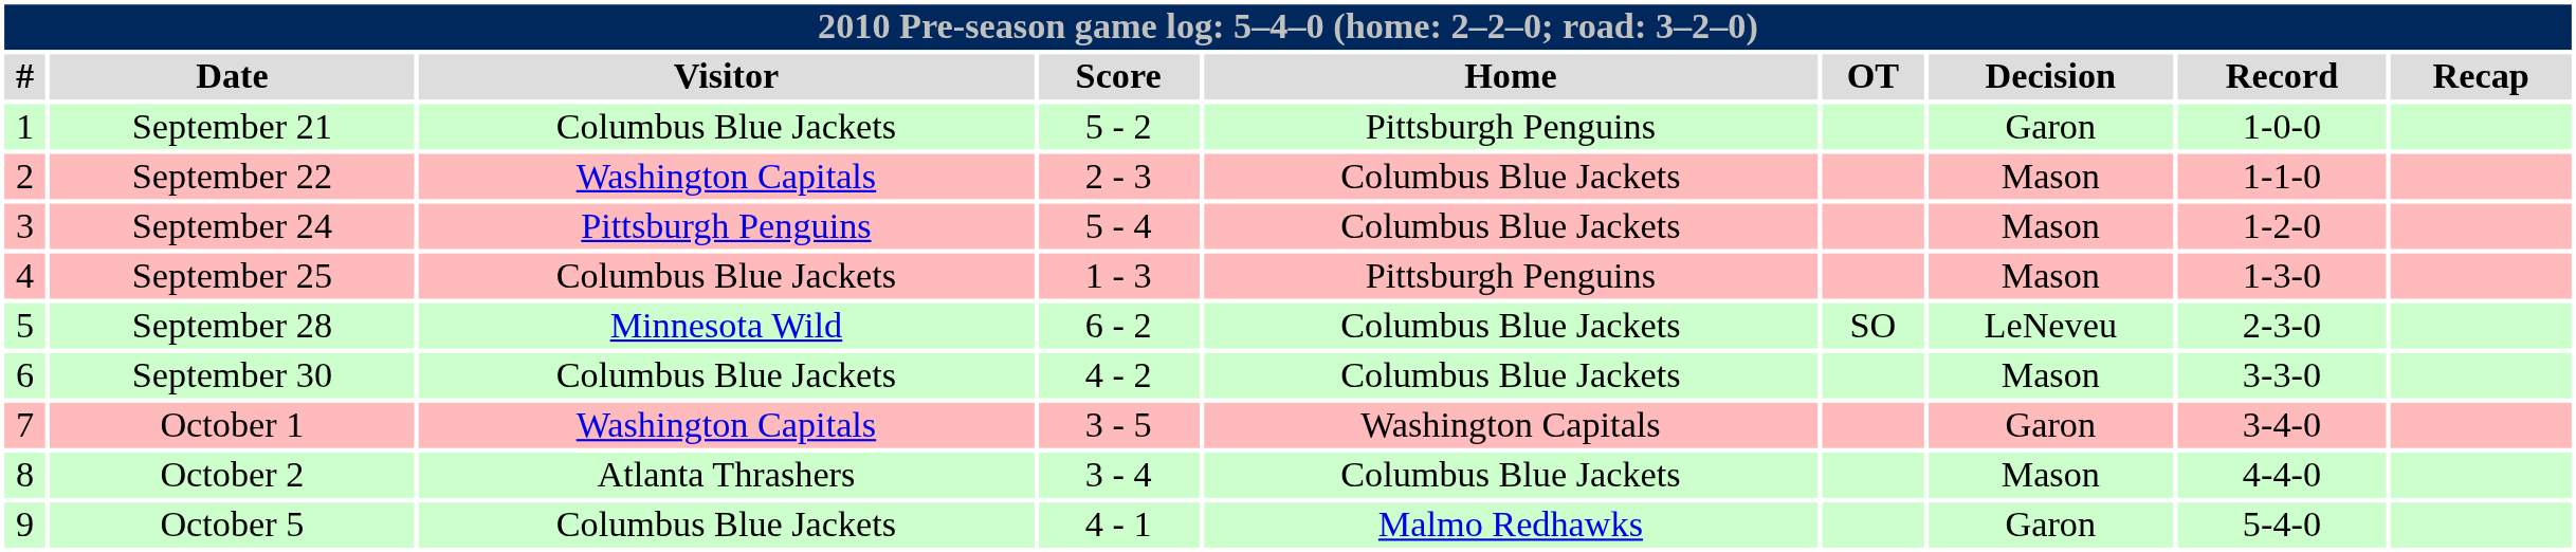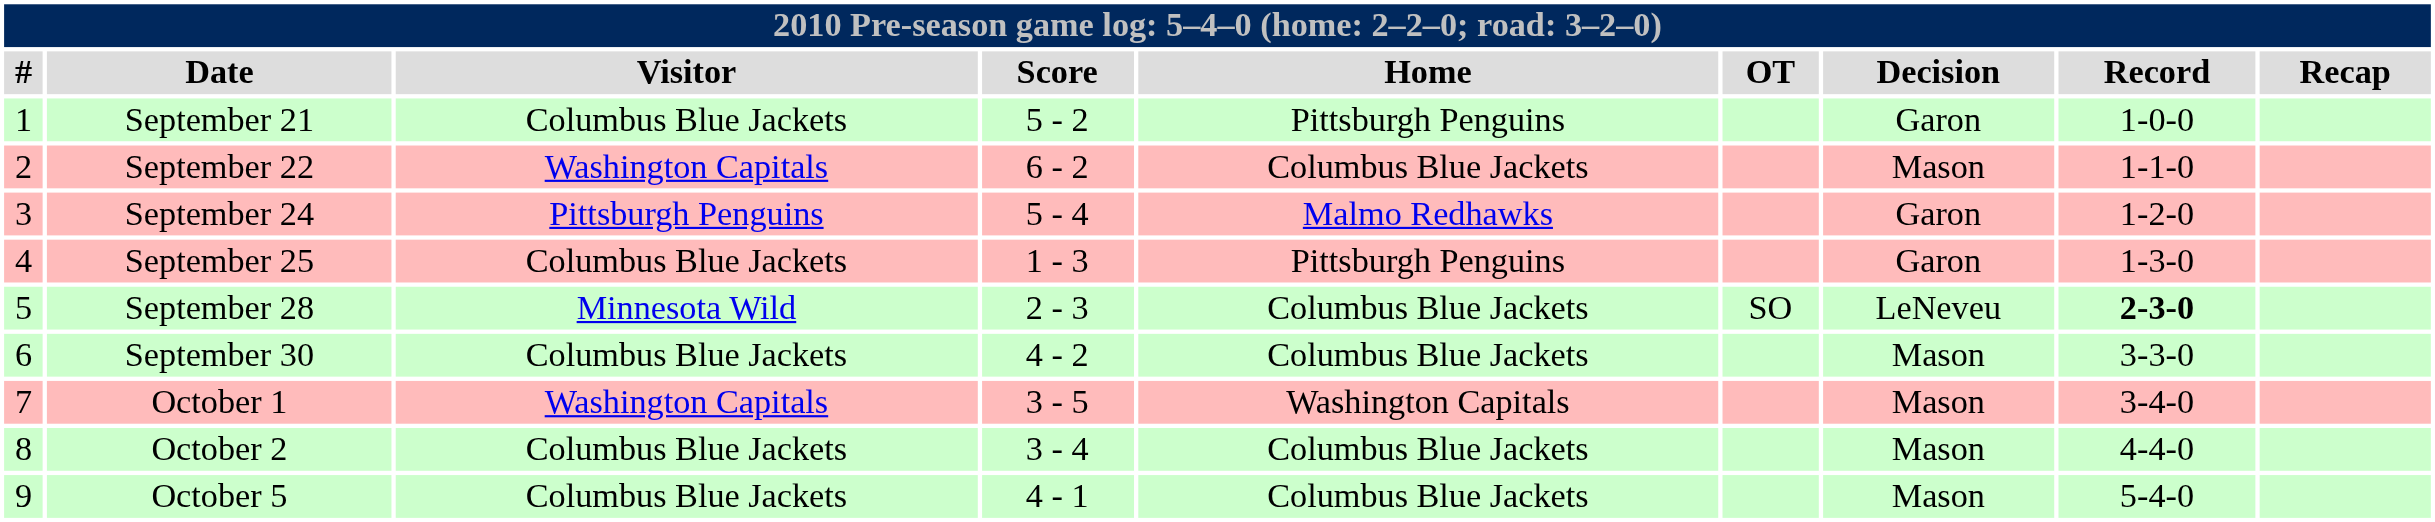September 22 | Score: 2 - 3 -> 6 - 2
September 24 | Home: Columbus Blue Jackets -> Malmo Redhawks
September 24 | Decision: Mason -> Garon
September 25 | Decision: Mason -> Garon
September 28 | Score: 6 - 2 -> 2 - 3
September 28 | Record: normal -> bold
October 1 | Decision: Garon -> Mason
October 2 | Visitor: Atlanta Thrashers -> Columbus Blue Jackets
October 5 | Home: Malmo Redhawks -> Columbus Blue Jackets
October 5 | Decision: Garon -> Mason
